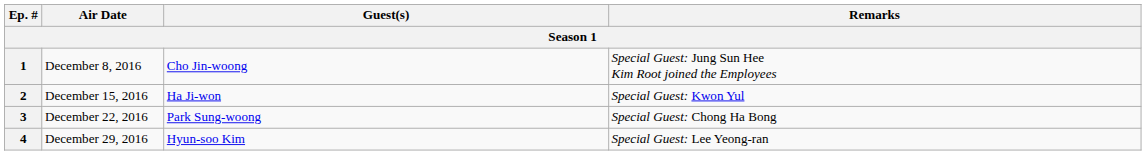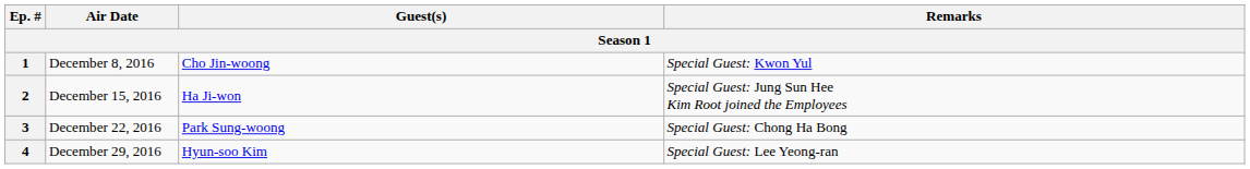1 | Remarks: Special Guest: Jung Sun Hee Kim Root joined the Employees -> Special Guest: Kwon Yul
2 | Remarks: Special Guest: Kwon Yul -> Special Guest: Jung Sun Hee Kim Root joined the Employees
